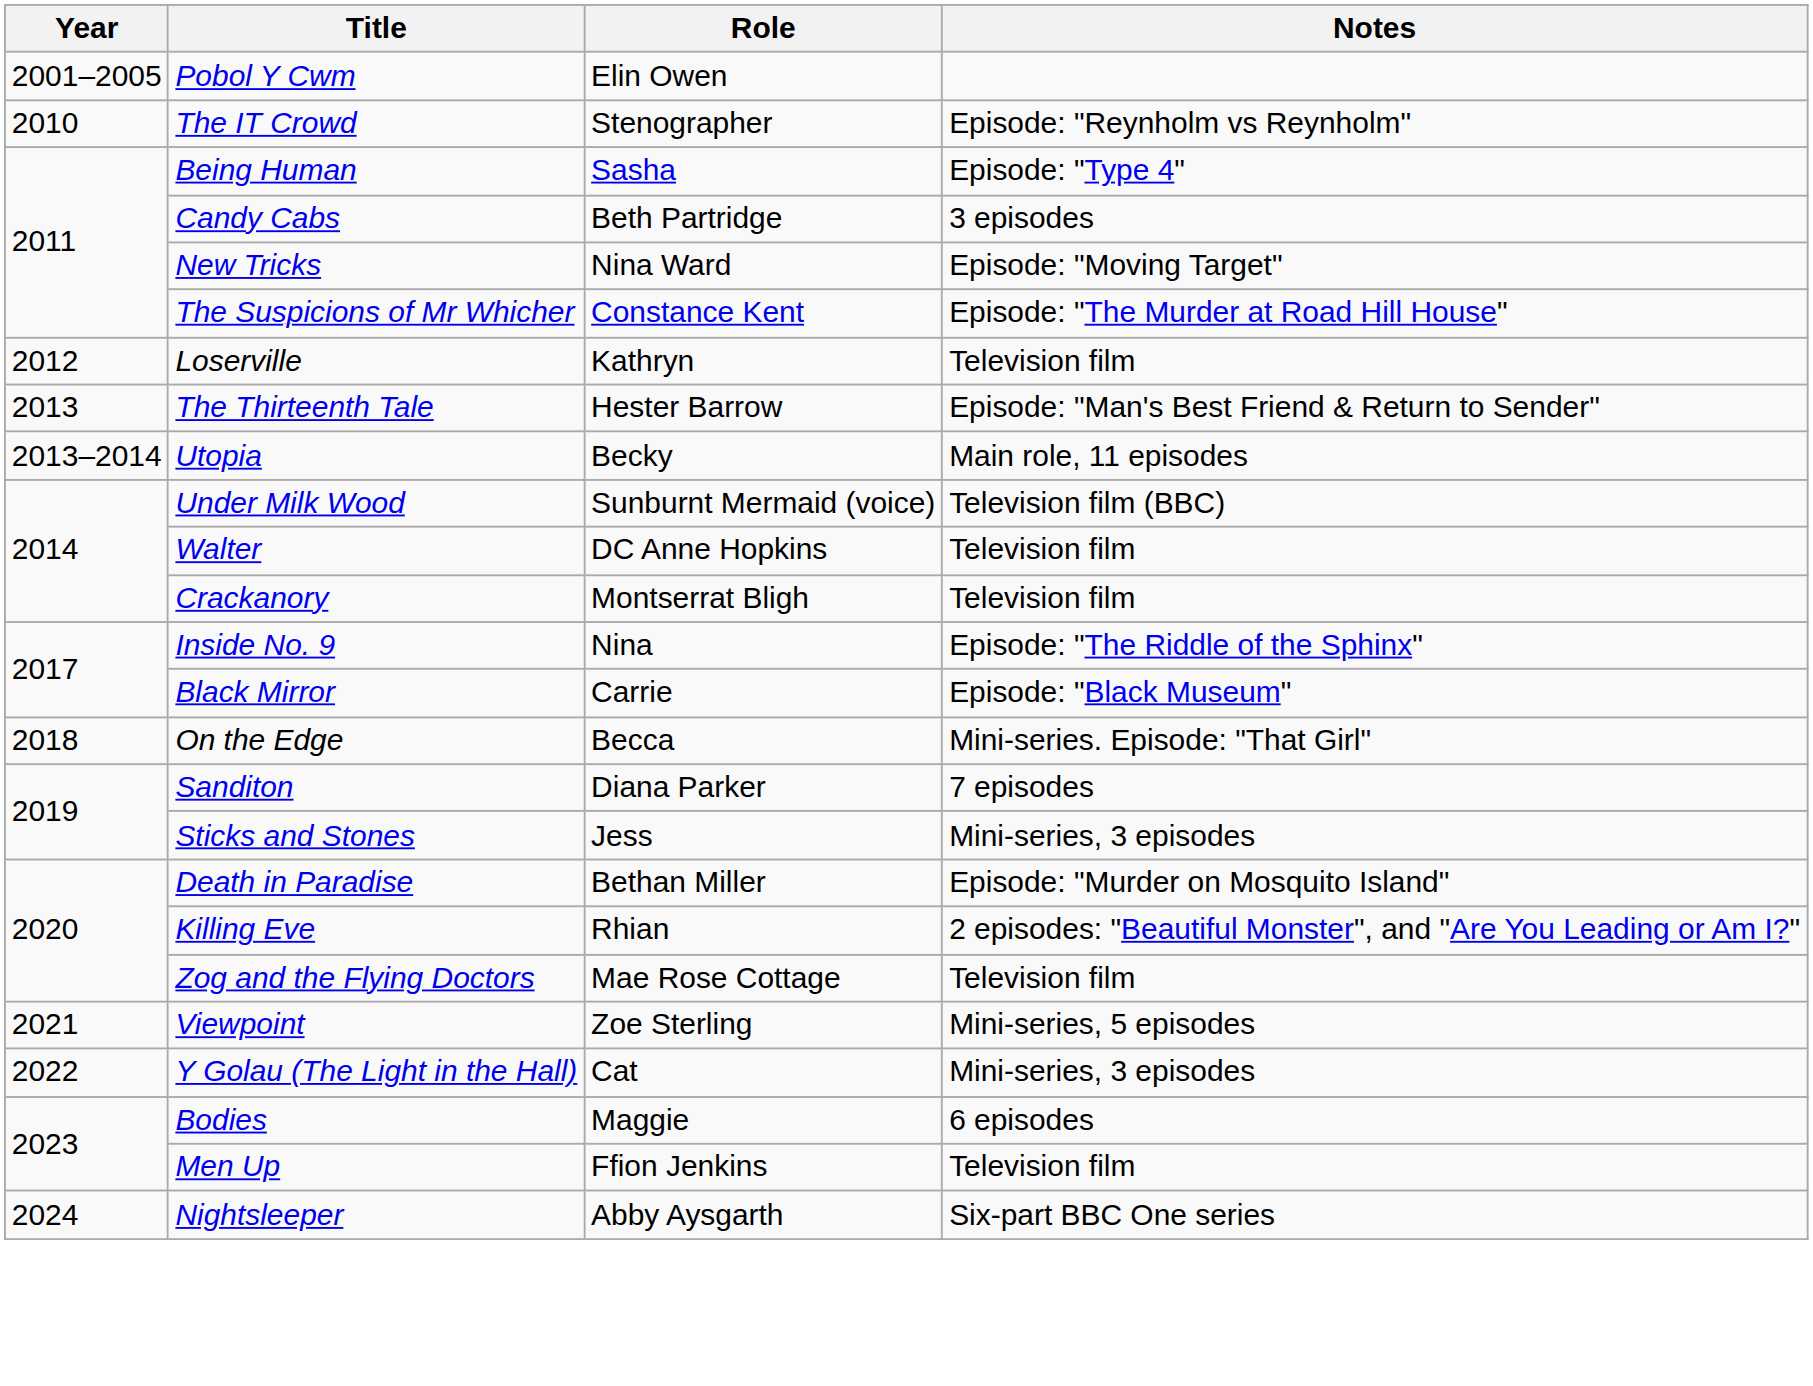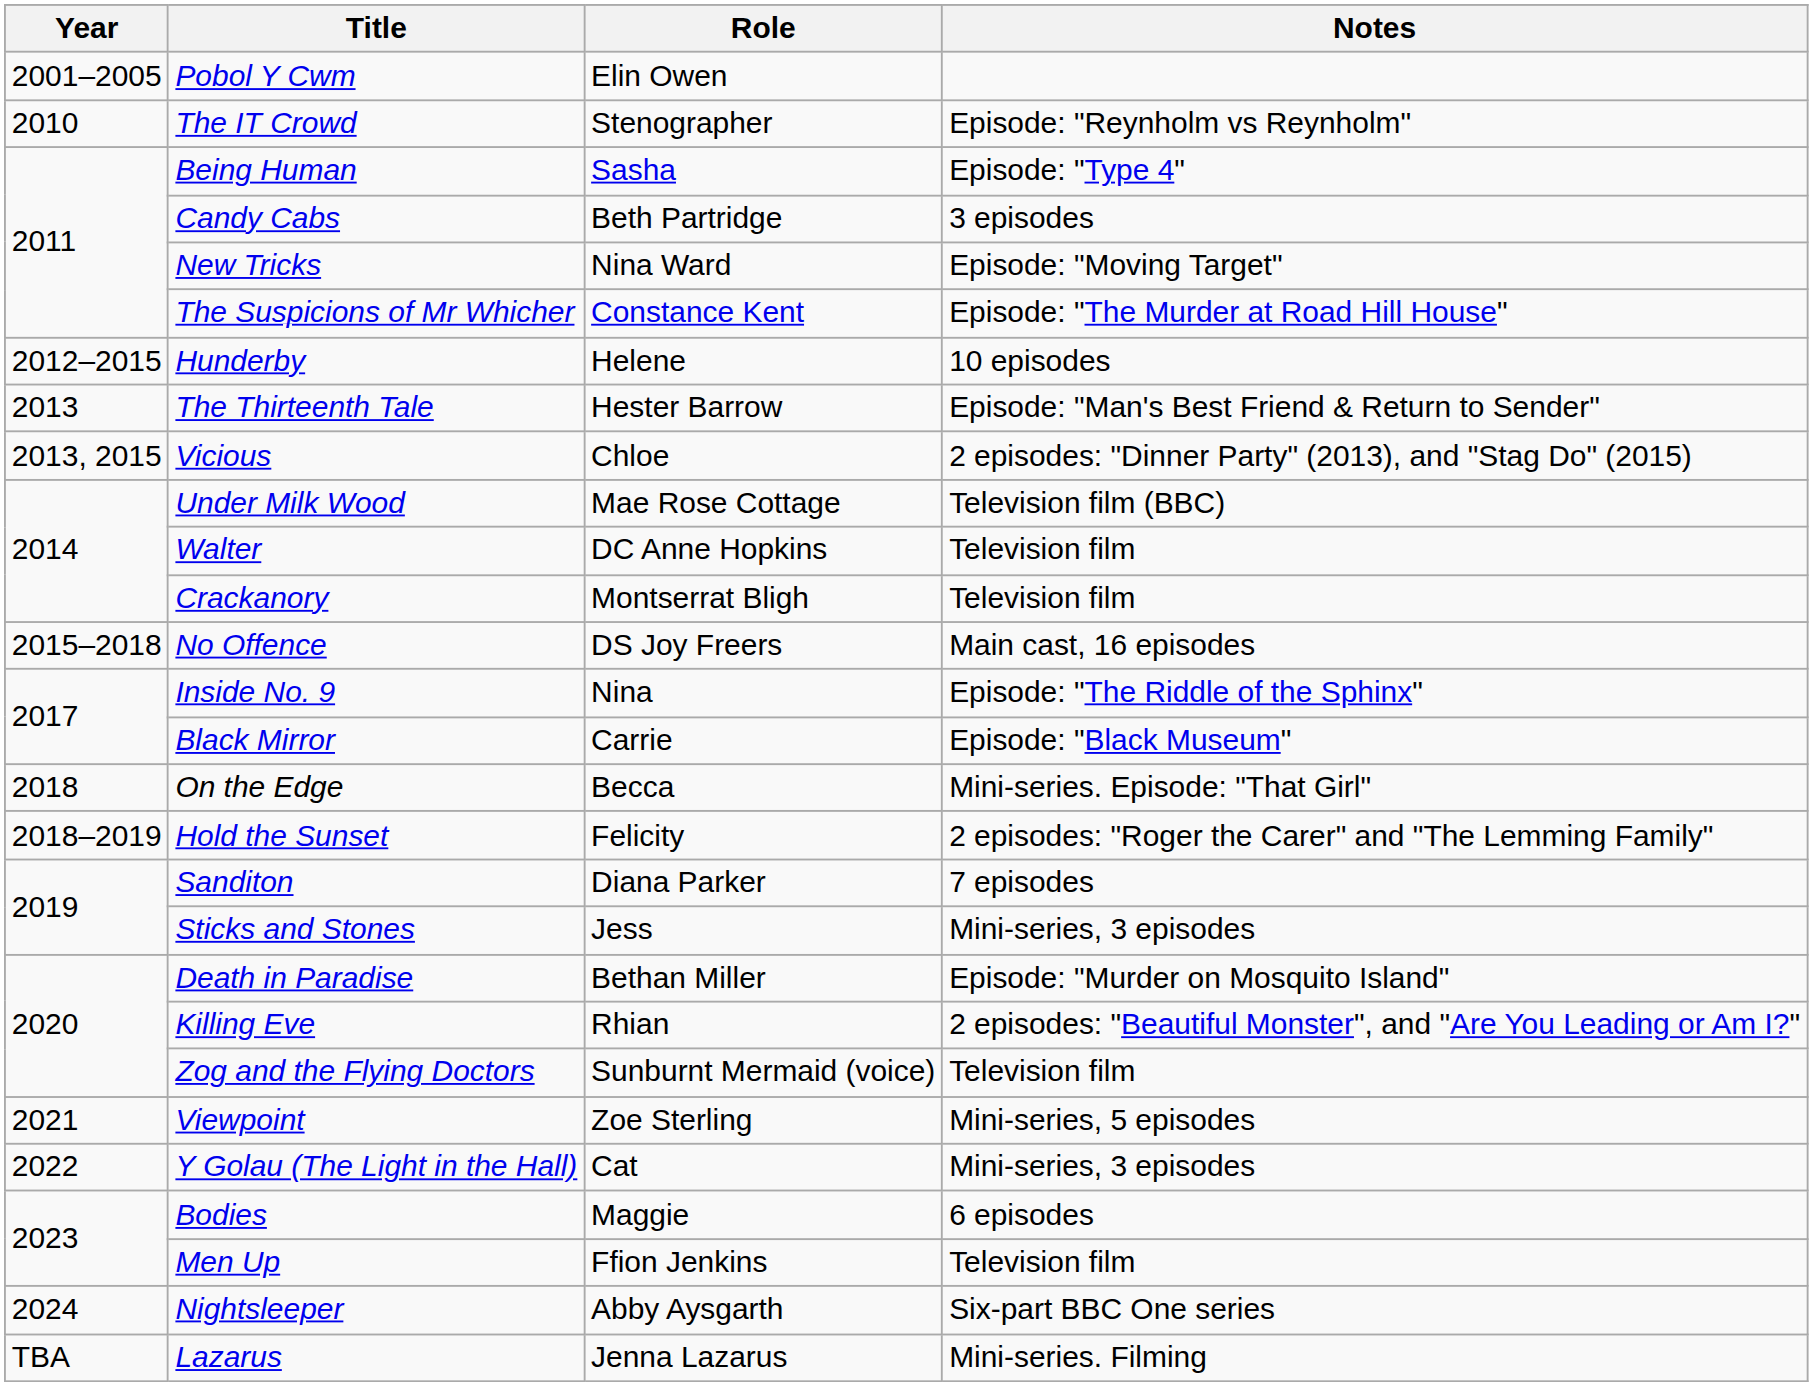- row: 2012 | Loserville | Kathryn | Television film
+ row: 2012–2015 | Hunderby | Helene | 10 episodes
- row: 2013–2014 | Utopia | Becky | Main role, 11 episodes
+ row: 2013, 2015 | Vicious | Chloe | 2 episodes: "Dinner Party" (2013), and "Stag Do" (2015)
Under Milk Wood | Role: Sunburnt Mermaid (voice) -> Mae Rose Cottage
+ row: 2015–2018 | No Offence | DS Joy Freers | Main cast, 16 episodes
+ row: 2018–2019 | Hold the Sunset | Felicity | 2 episodes: "Roger the Carer" and "The Lemming Family"
Zog and the Flying Doctors | Role: Mae Rose Cottage -> Sunburnt Mermaid (voice)
+ row: TBA | Lazarus | Jenna Lazarus | Mini-series. Filming
